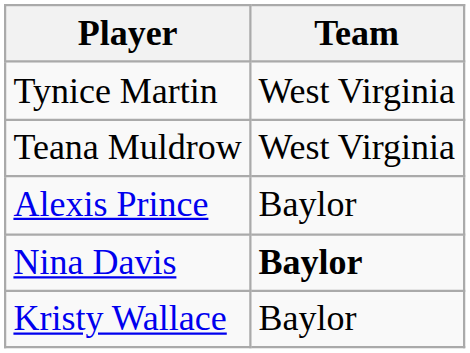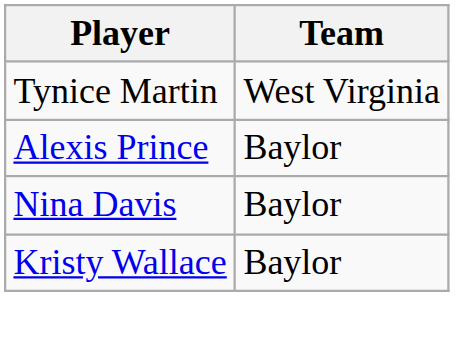- row: Teana Muldrow | West Virginia
Nina Davis | Team: bold -> normal
